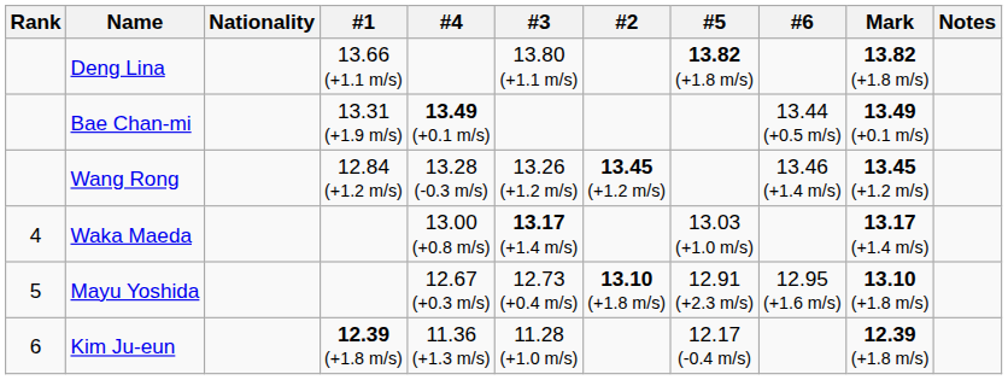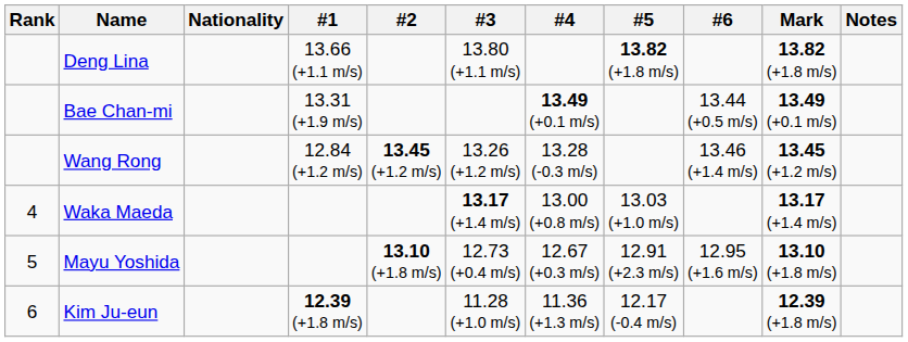columns swapped: #2 <-> #4
